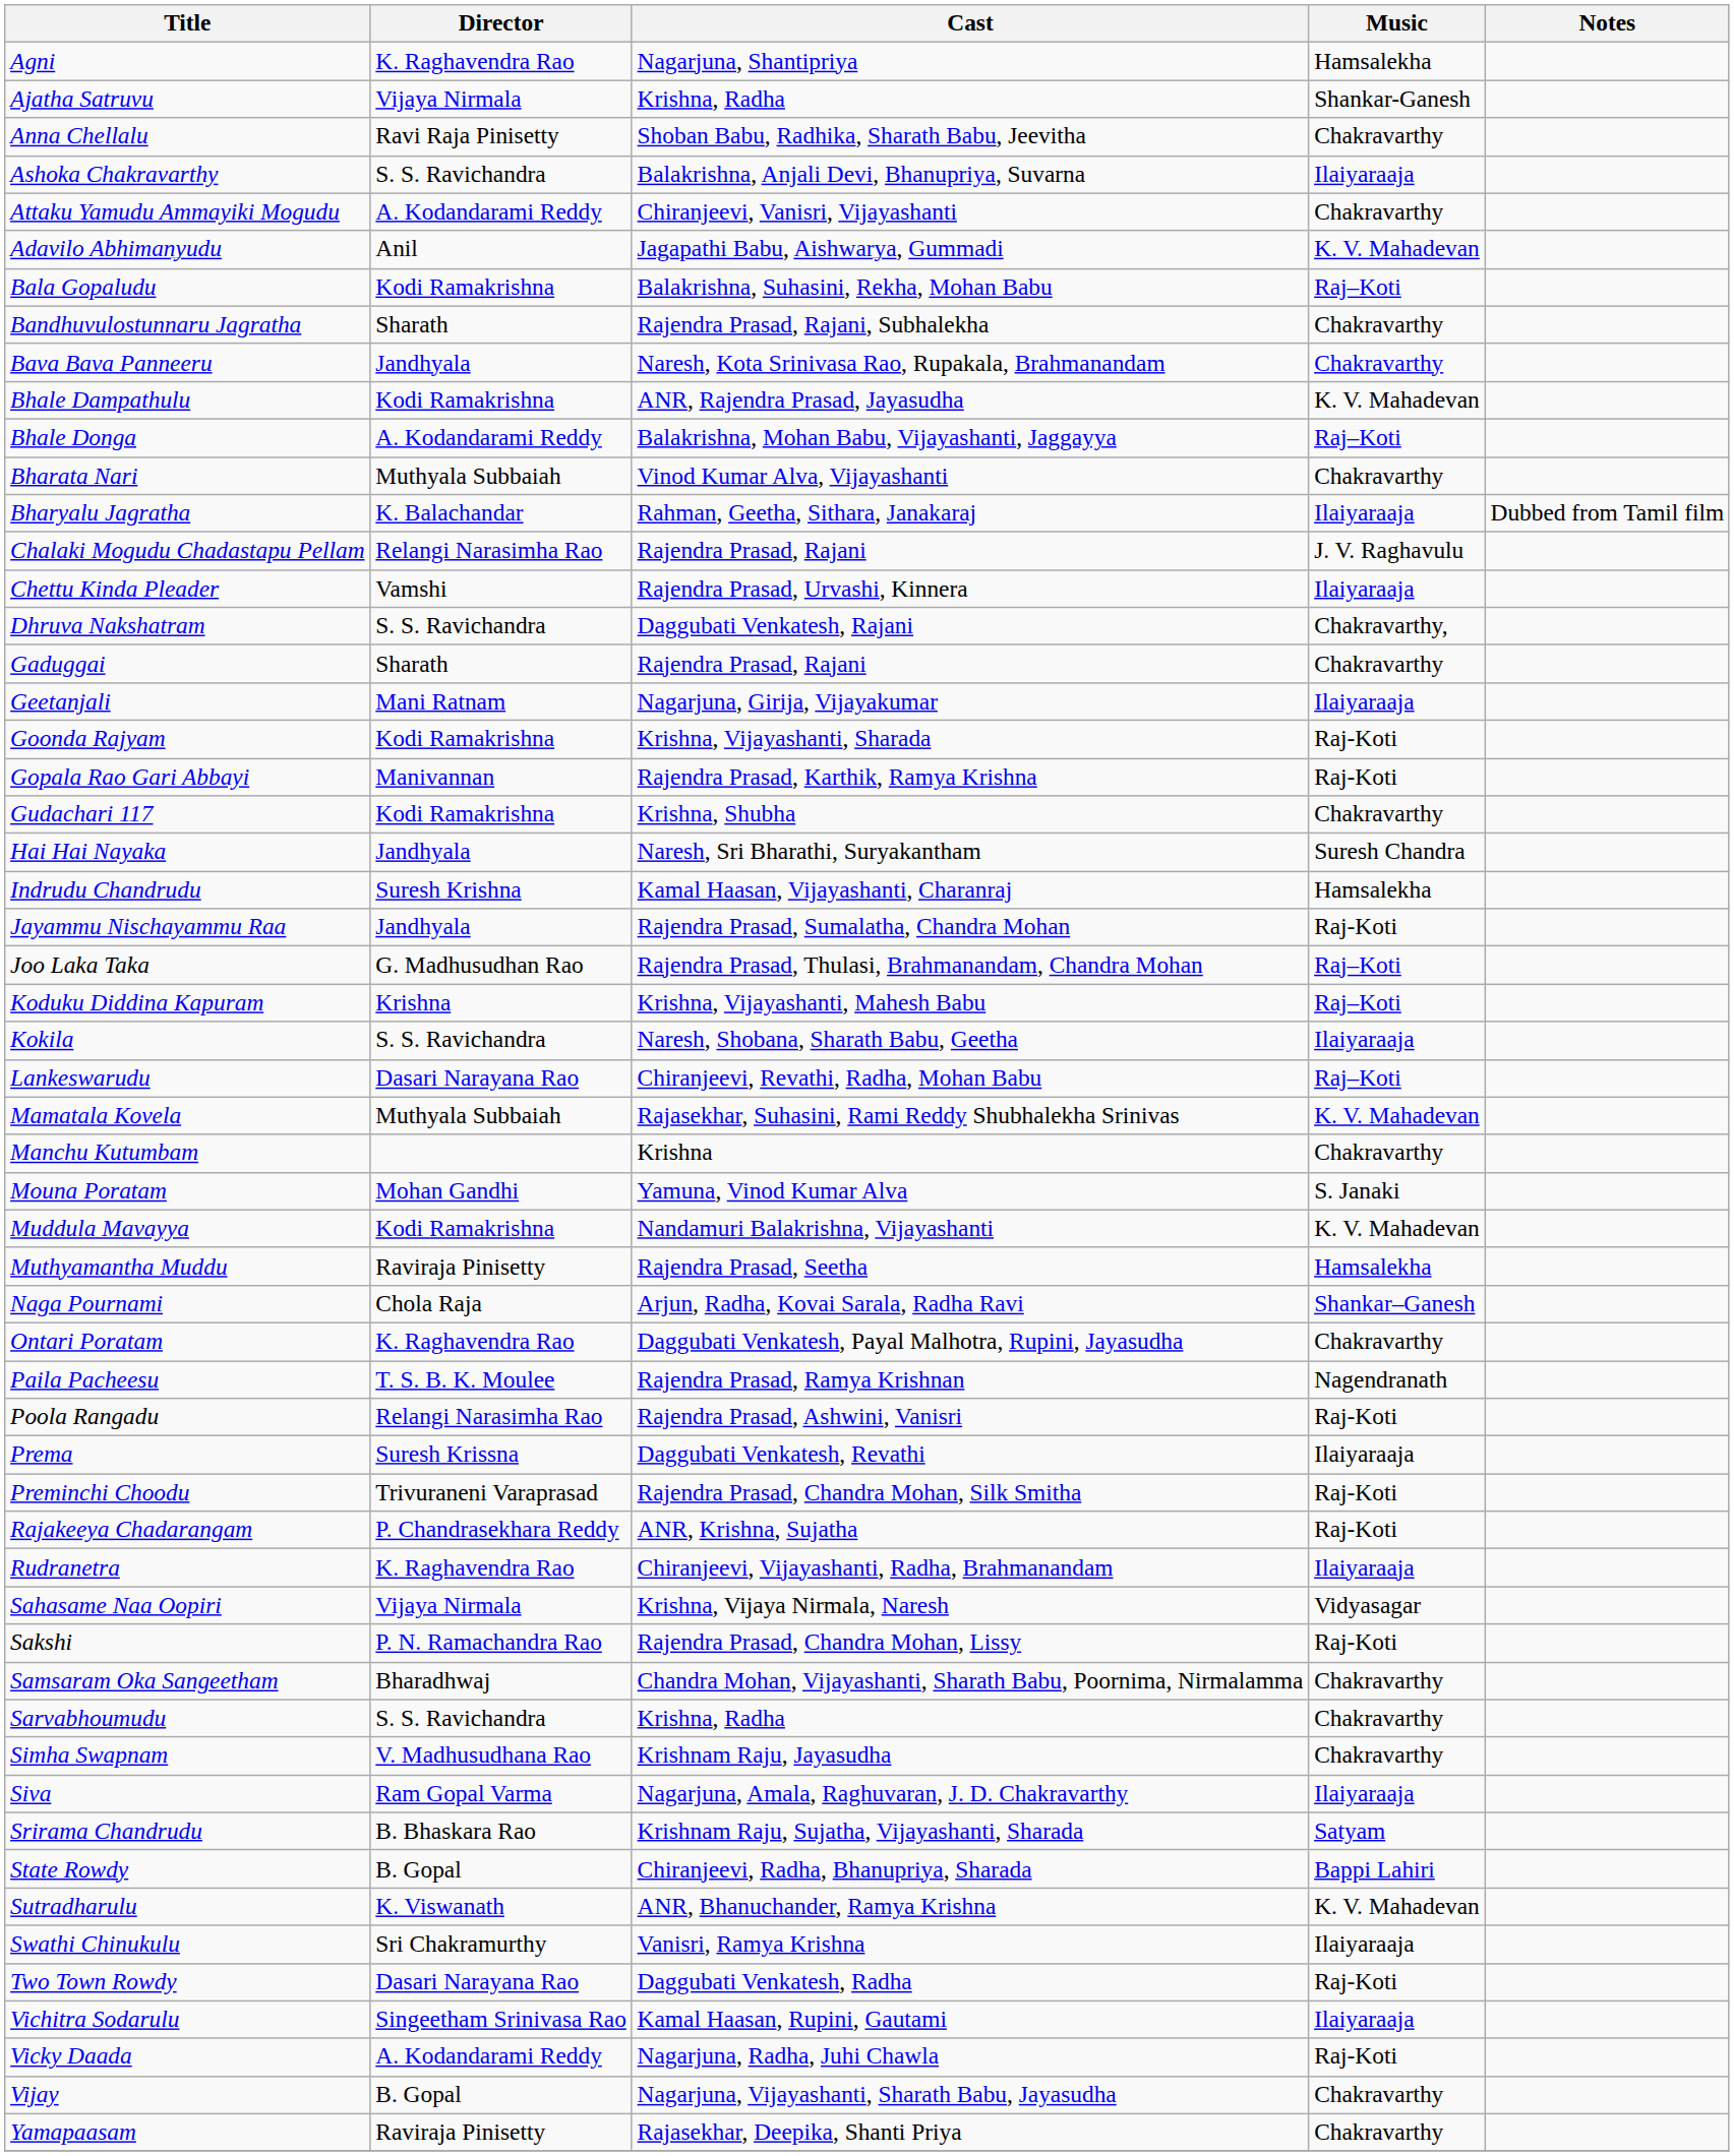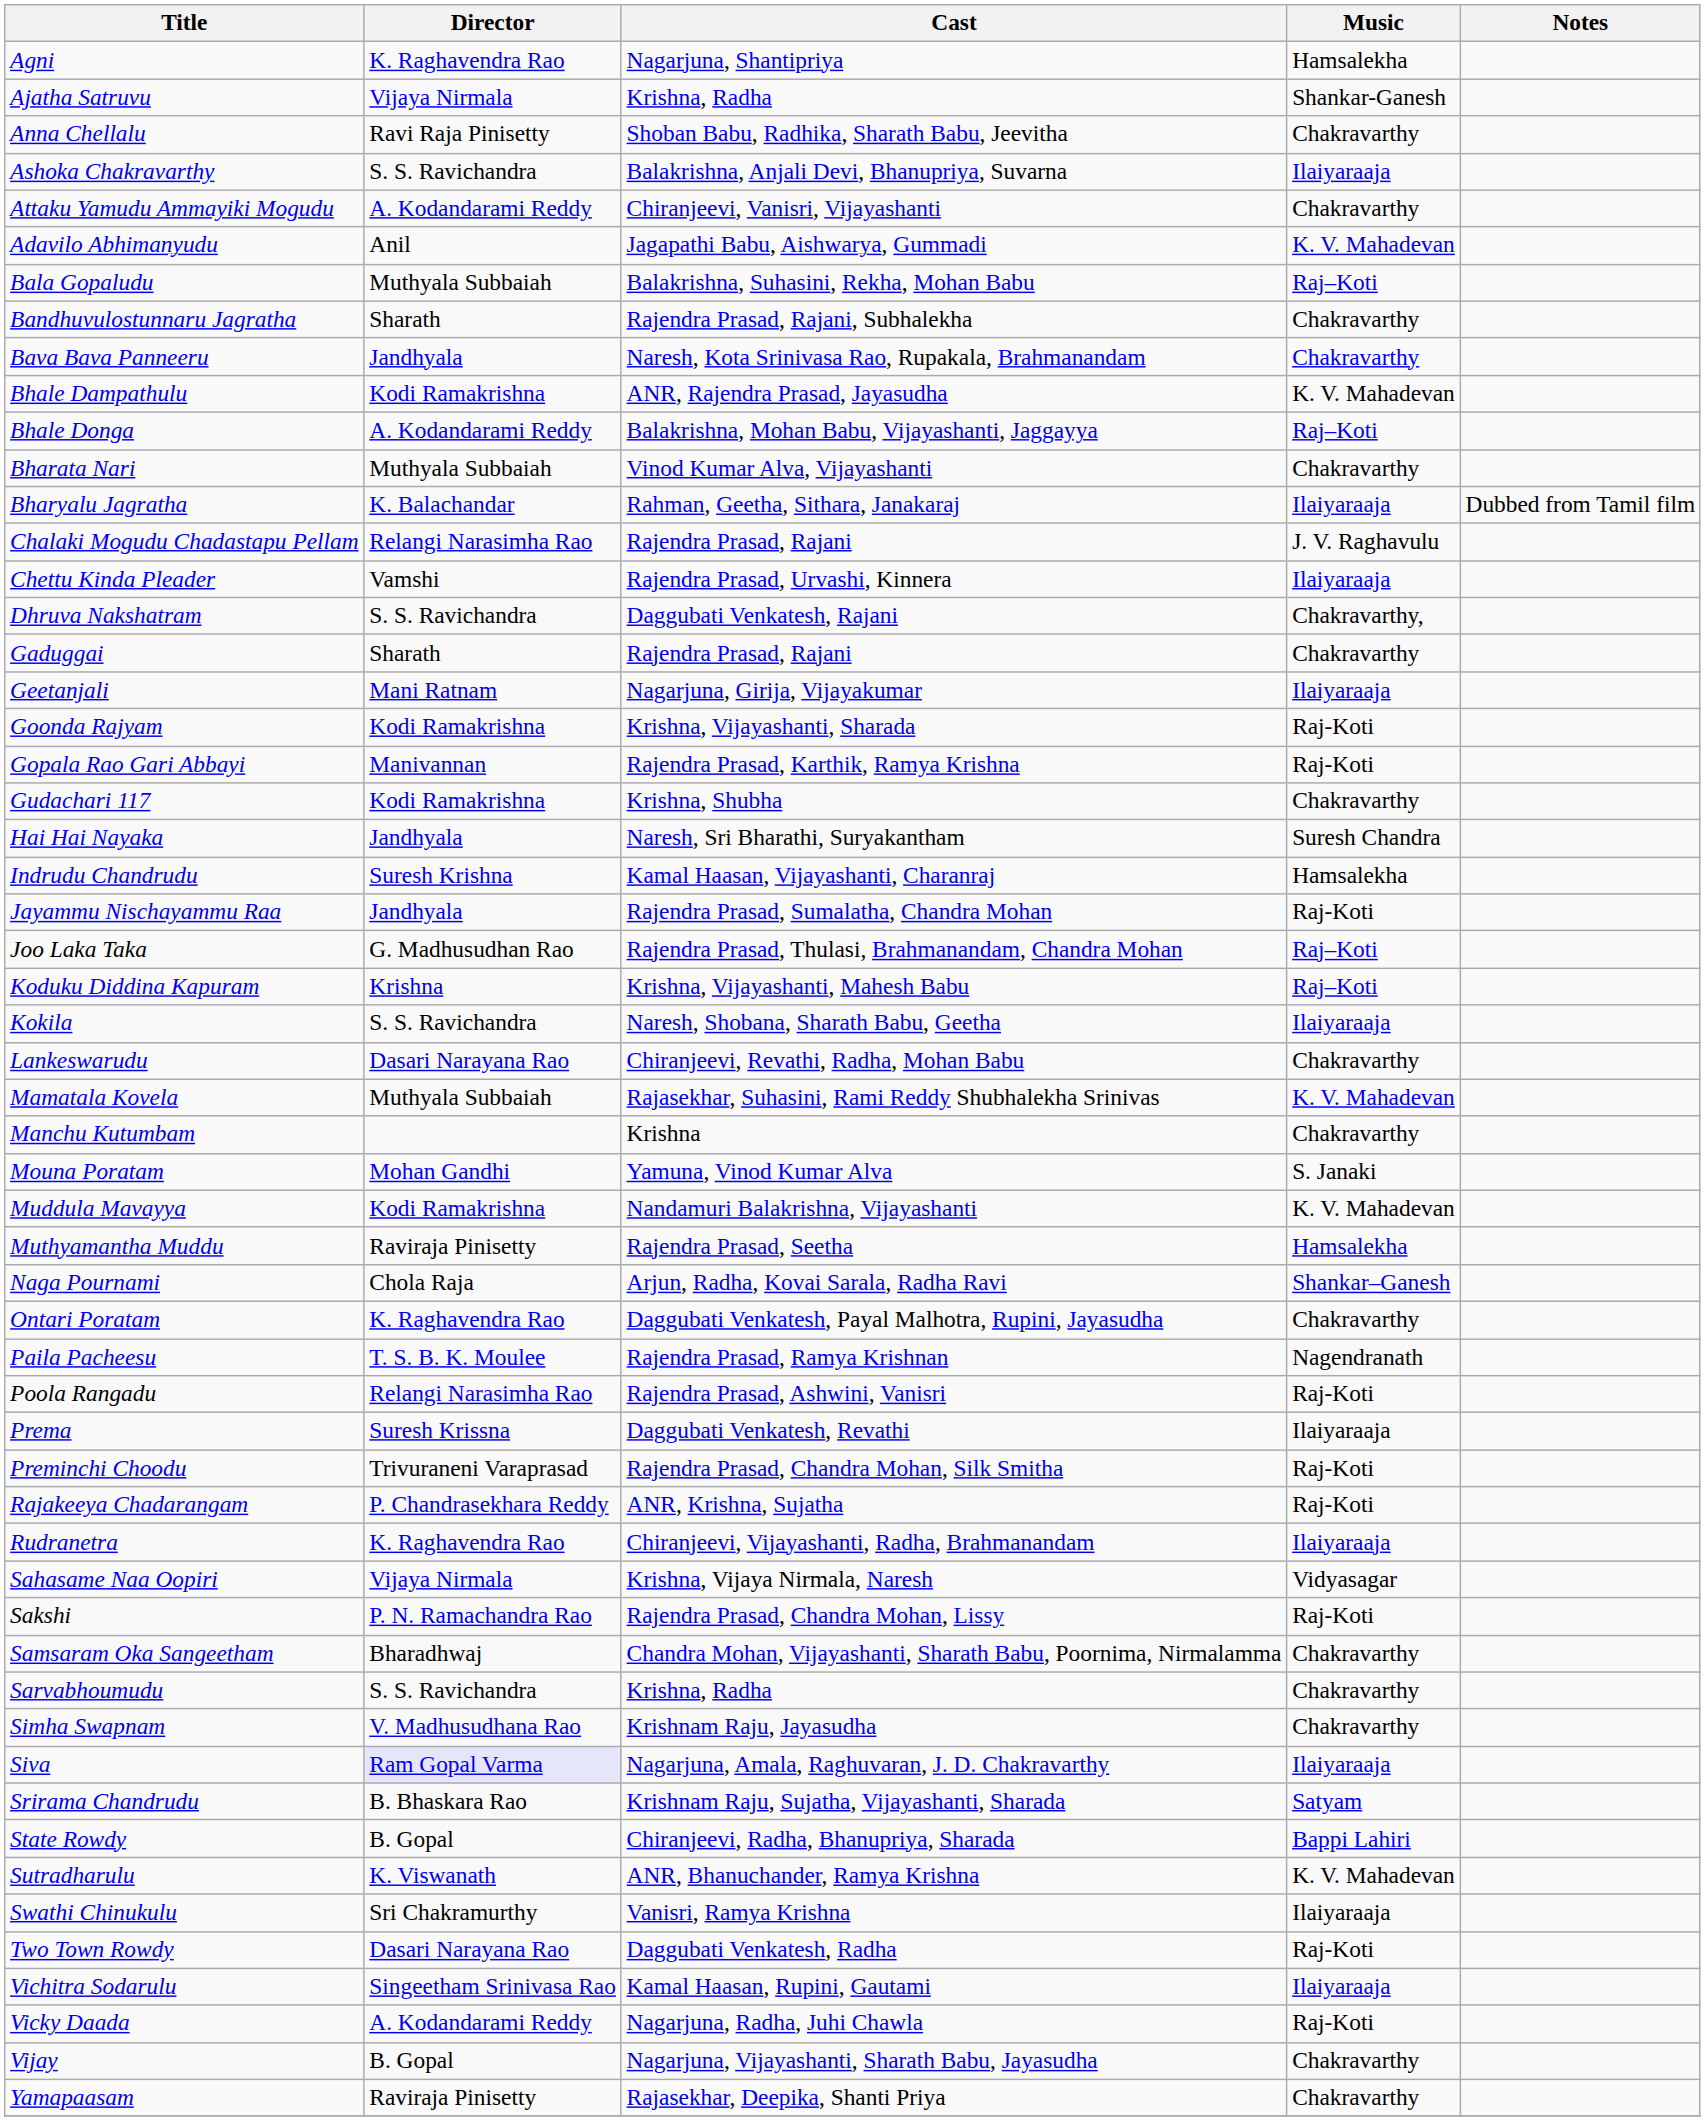Bala Gopaludu | Director: Kodi Ramakrishna -> Muthyala Subbaiah
Lankeswarudu | Music: Raj–Koti -> Chakravarthy
Siva | Director: no background -> lavender background
